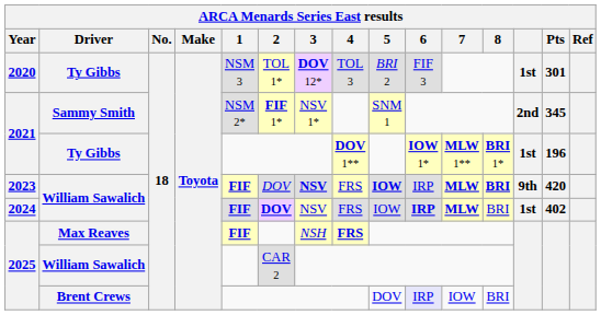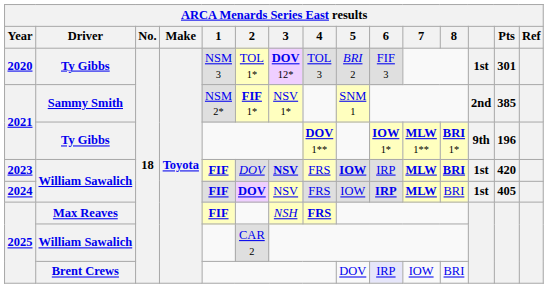2021 / Sammy Smith | Pts: 345 -> 385
2021 / Ty Gibbs | column 13: 1st -> 9th
2023 | column 13: 9th -> 1st
2024 | Pts: 402 -> 405
